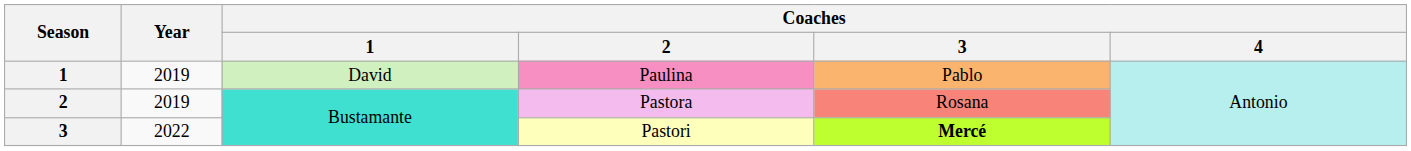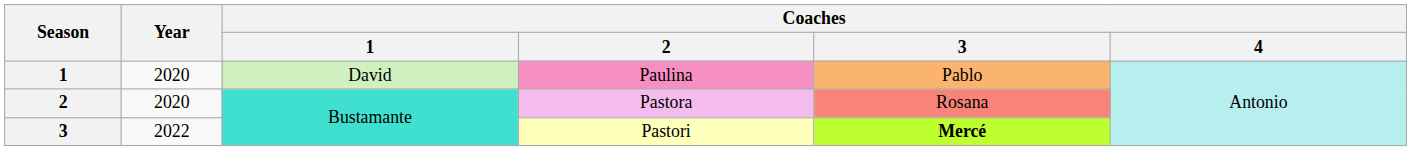Paulina | Year: 2019 -> 2020
Pastora | Year: 2019 -> 2020
